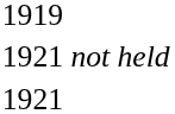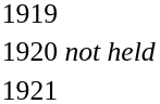not held | column 1: 1921 -> 1920
